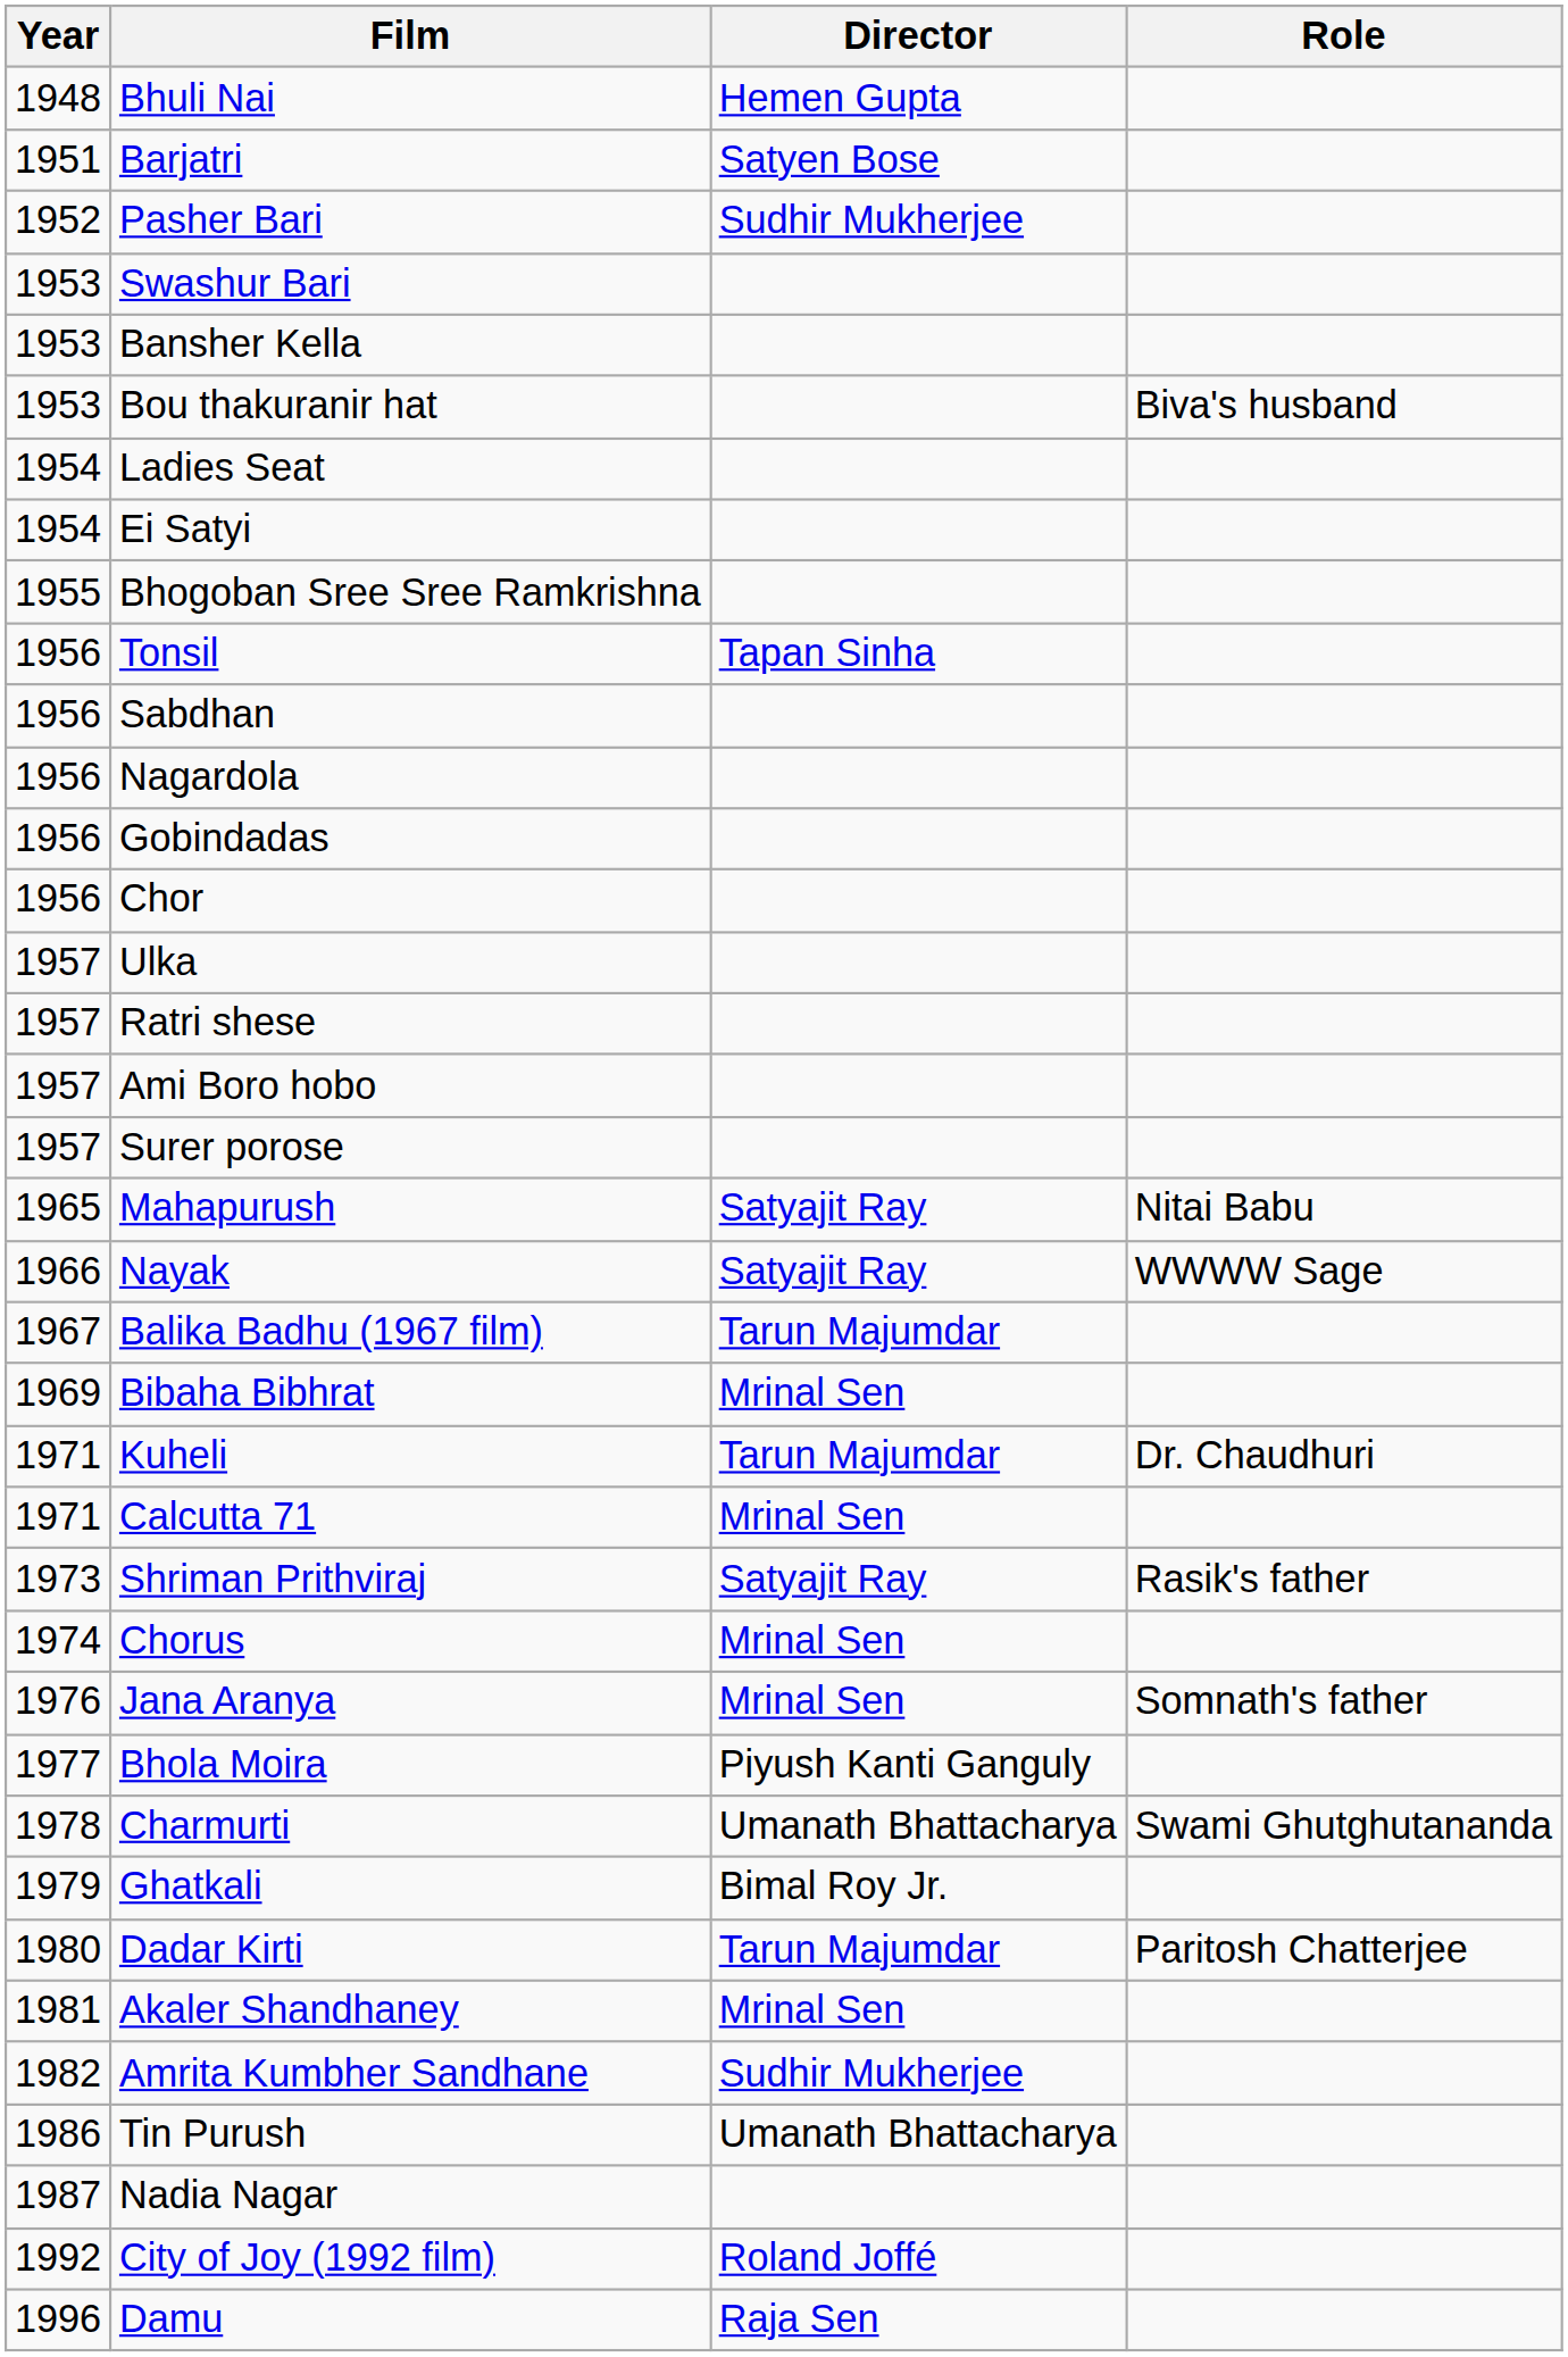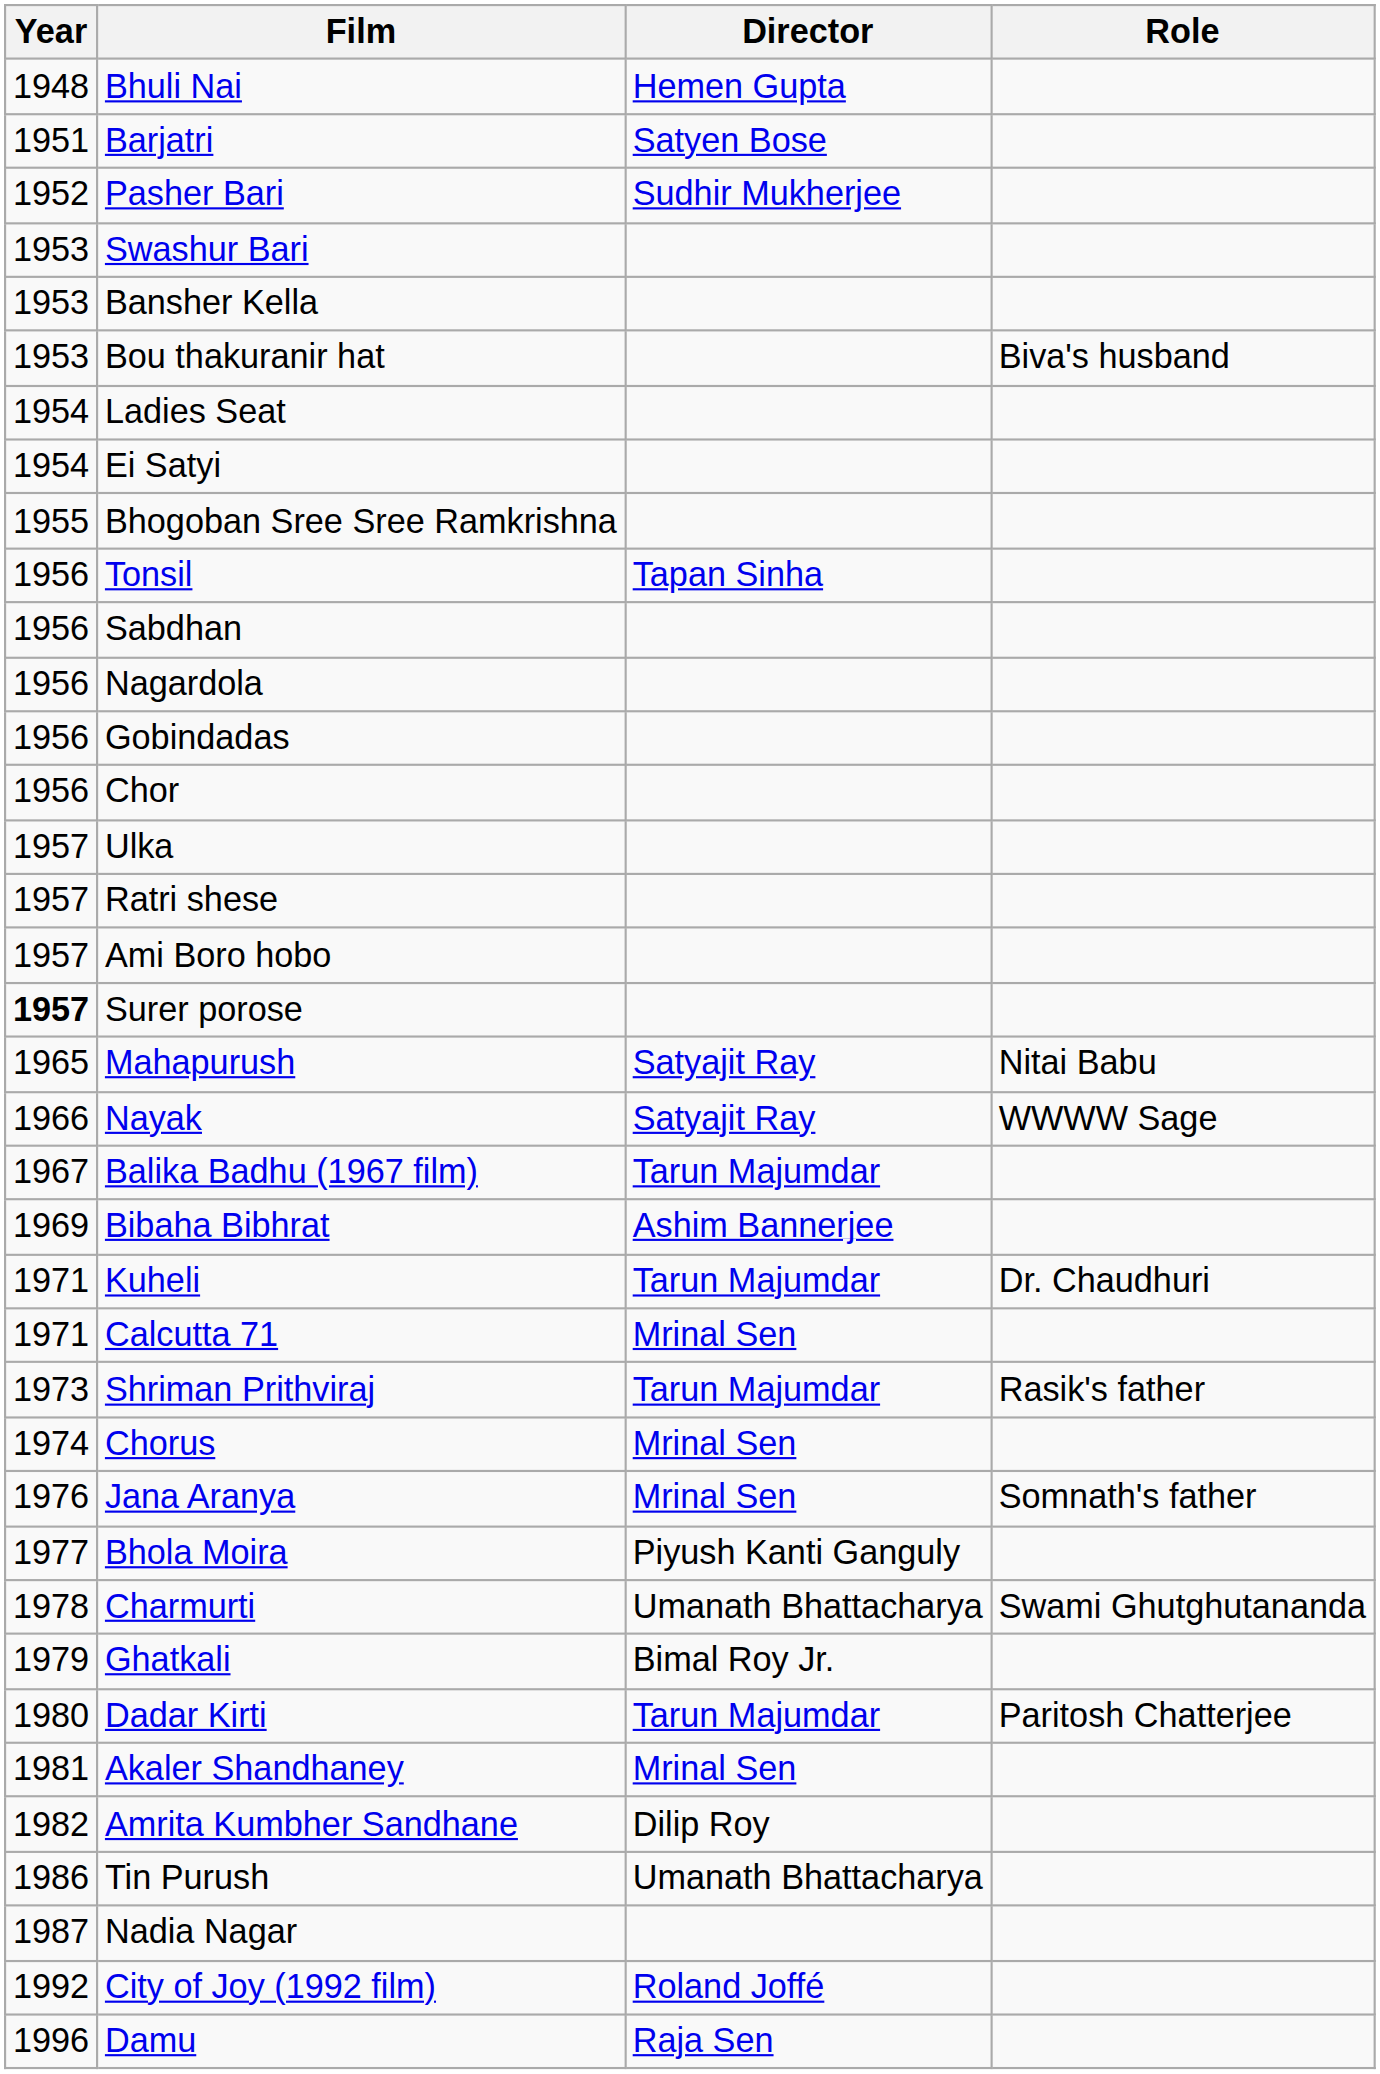Surer porose | Year: normal -> bold
Bibaha Bibhrat | Director: Mrinal Sen -> Ashim Bannerjee
Shriman Prithviraj | Director: Satyajit Ray -> Tarun Majumdar
Amrita Kumbher Sandhane | Director: Sudhir Mukherjee -> Dilip Roy
